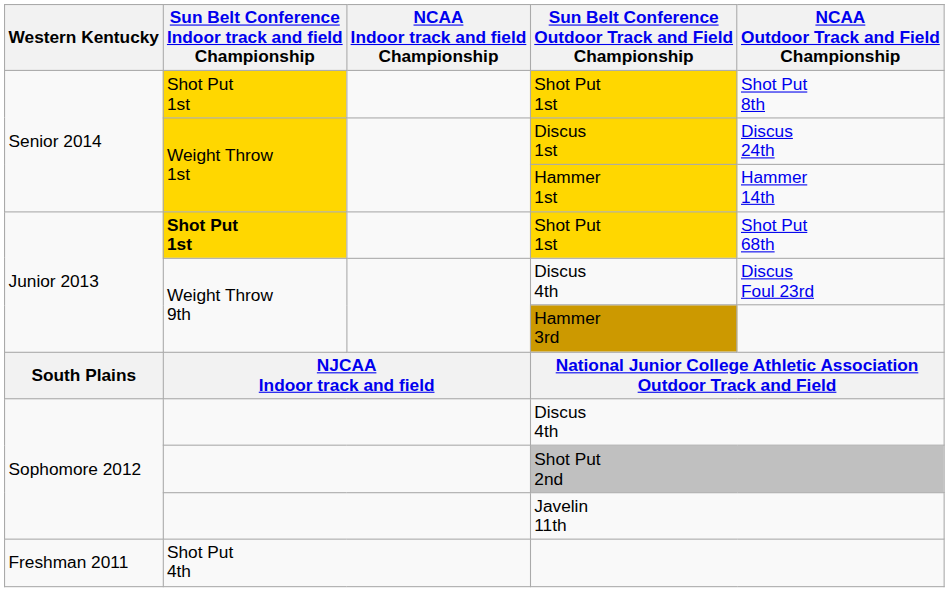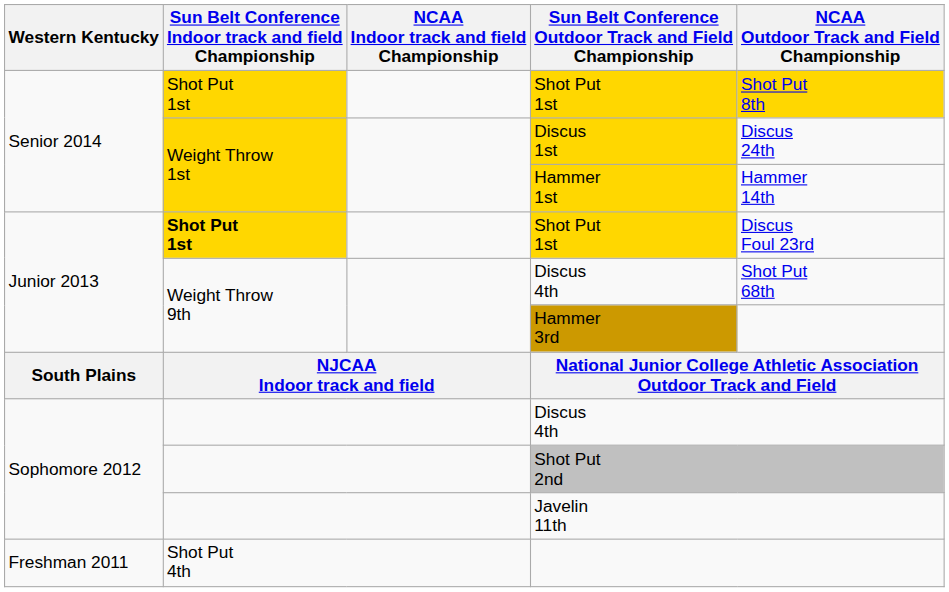Senior 2014 / Shot Put 1st | NCAA Outdoor Track and Field Championship: no background -> gold background
Junior 2013 / Shot Put 1st | NCAA Outdoor Track and Field Championship: Shot Put 68th -> Discus Foul 23rd
Junior 2013 / Discus 4th | NCAA Outdoor Track and Field Championship: Discus Foul 23rd -> Shot Put 68th
